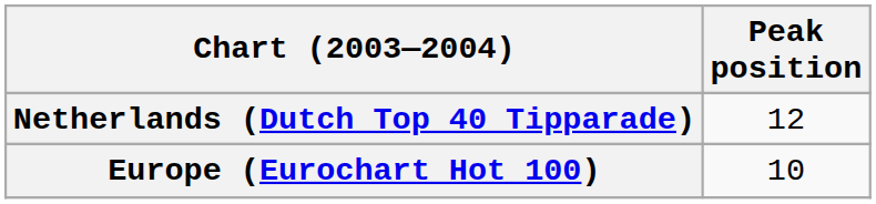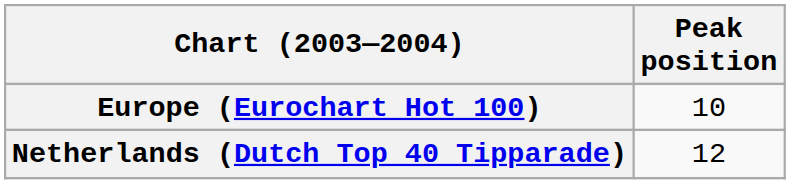rows swapped: Europe (Eurochart Hot 100) <-> Netherlands (Dutch Top 40 Tipparade)
